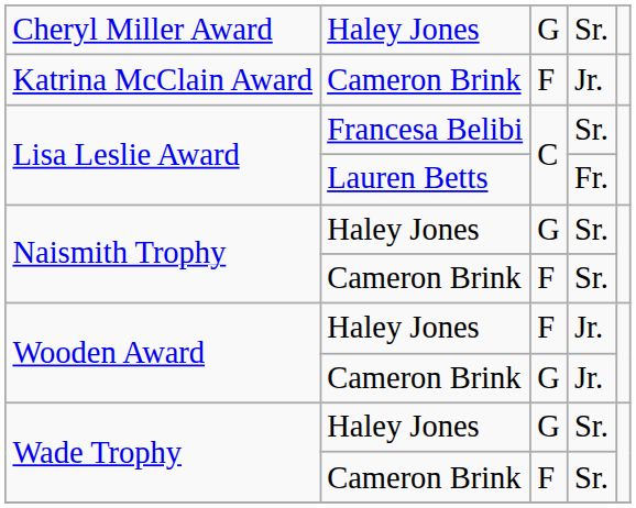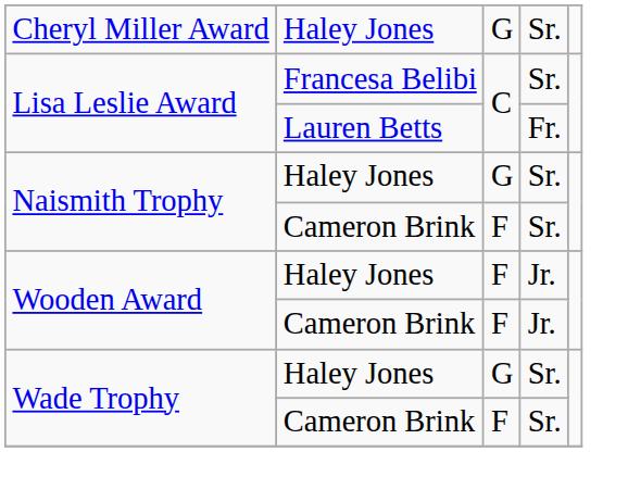- row: Katrina McClain Award | Cameron Brink | F | Jr.
Wooden Award / Cameron Brink | column 3: G -> F
